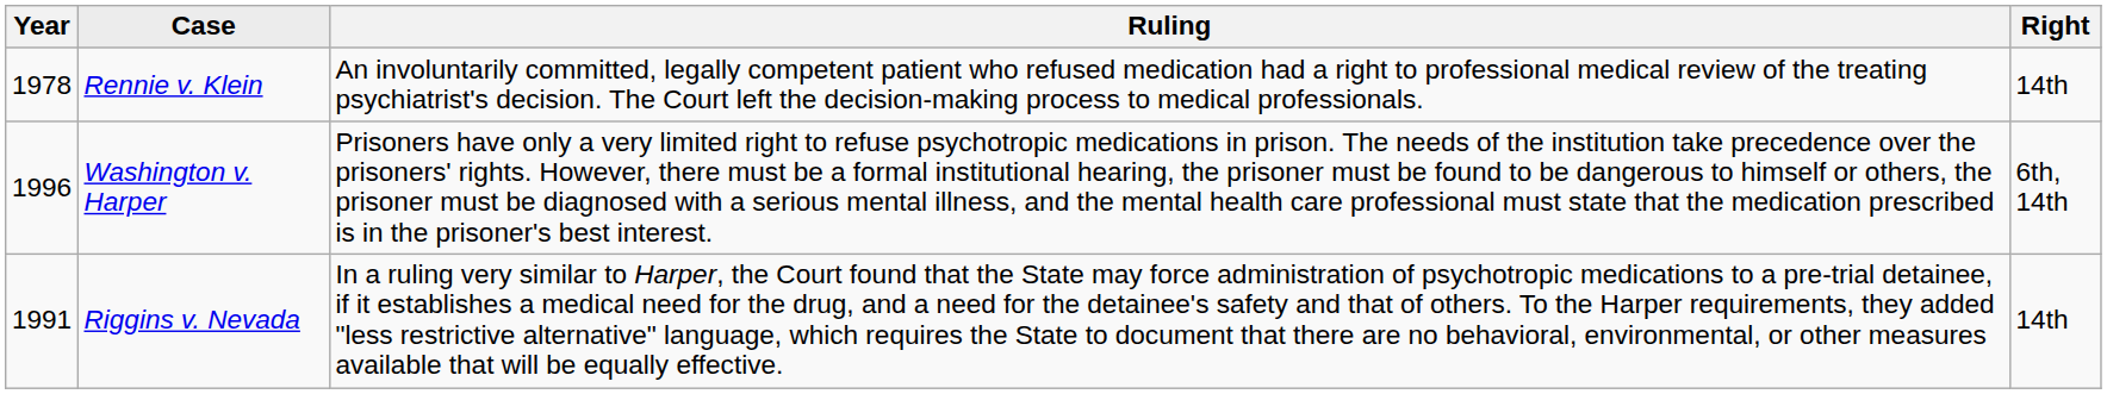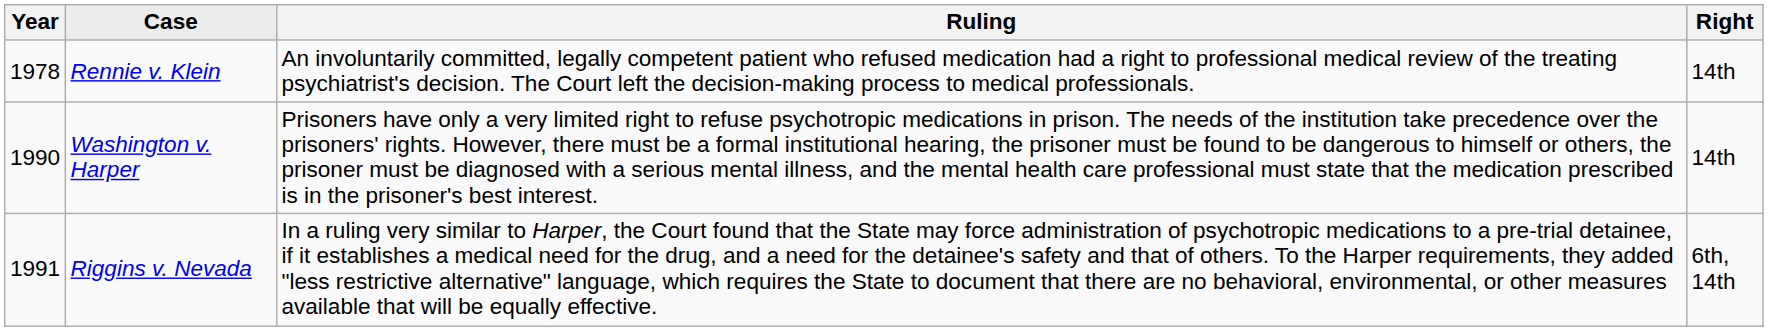Washington v. Harper | Year: 1996 -> 1990
Washington v. Harper | Right: 6th, 14th -> 14th
Riggins v. Nevada | Right: 14th -> 6th, 14th
